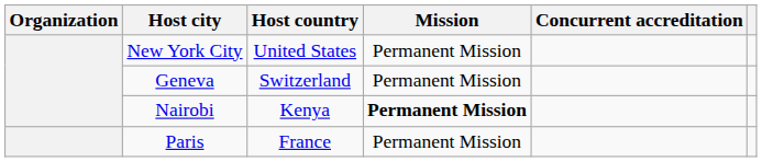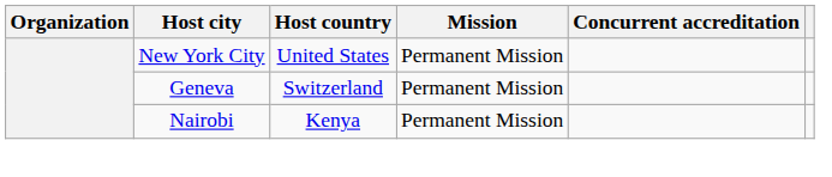Nairobi | Mission: bold -> normal
- row: Paris | France | Permanent Mission
